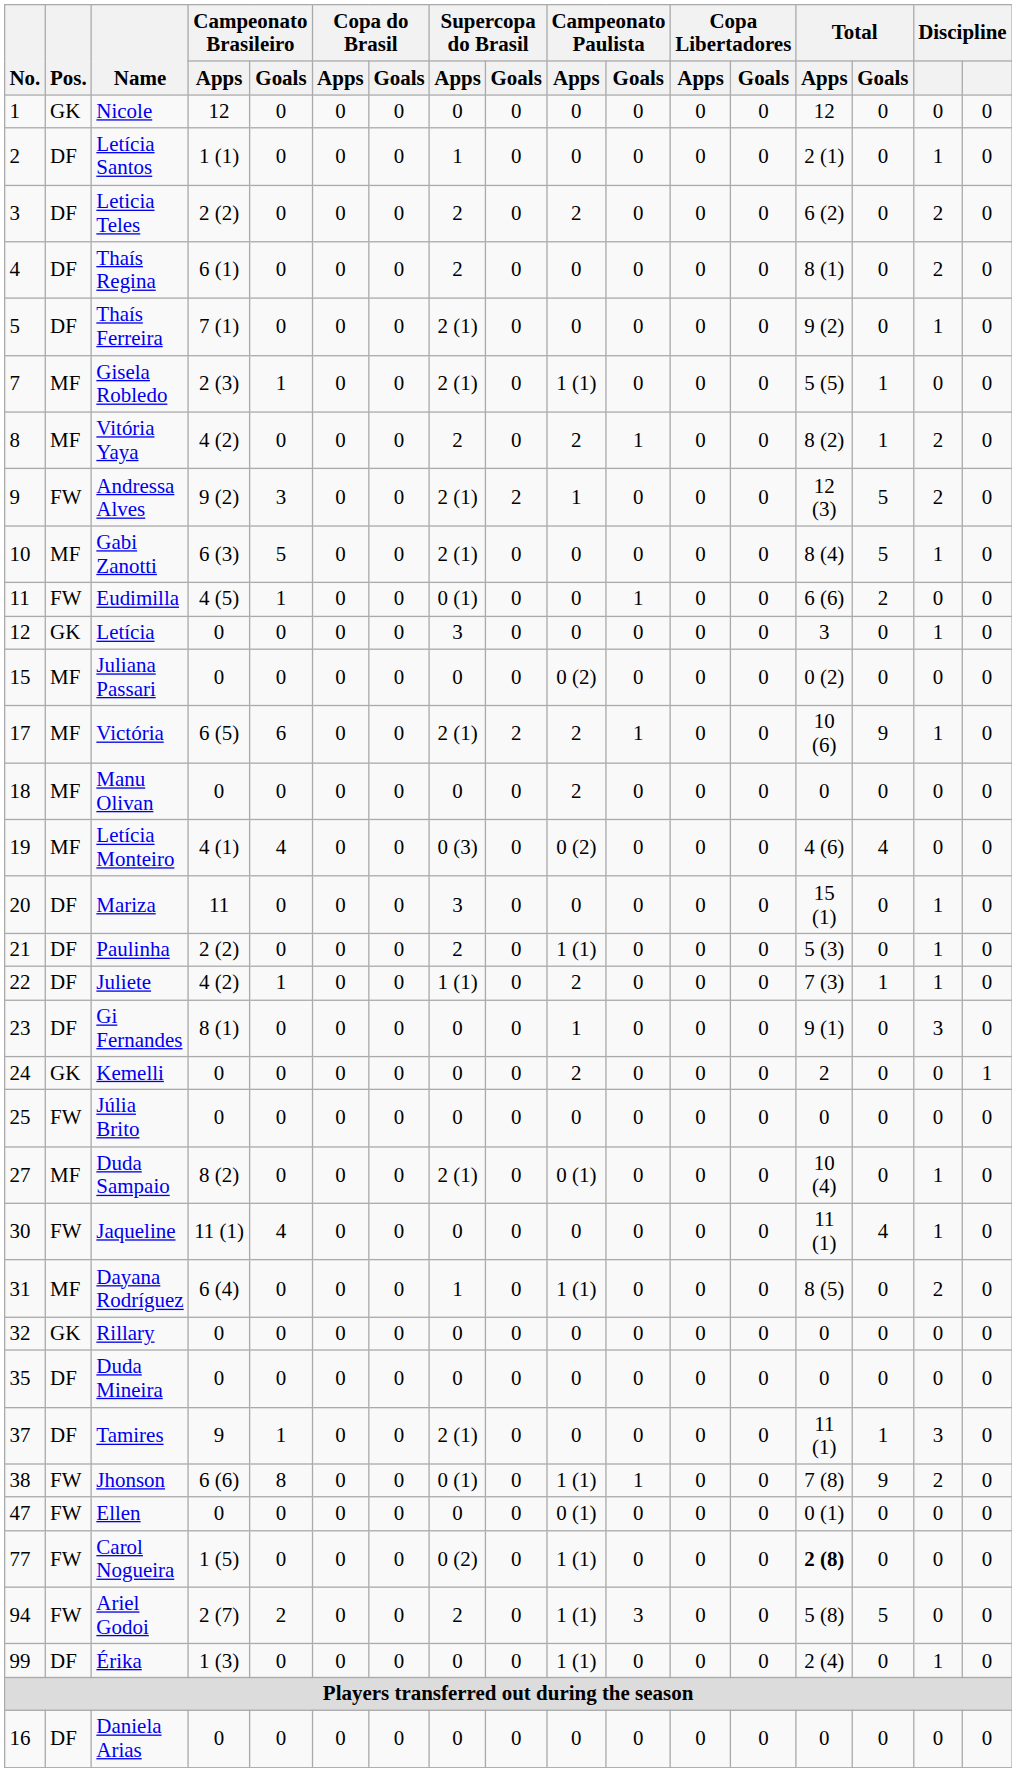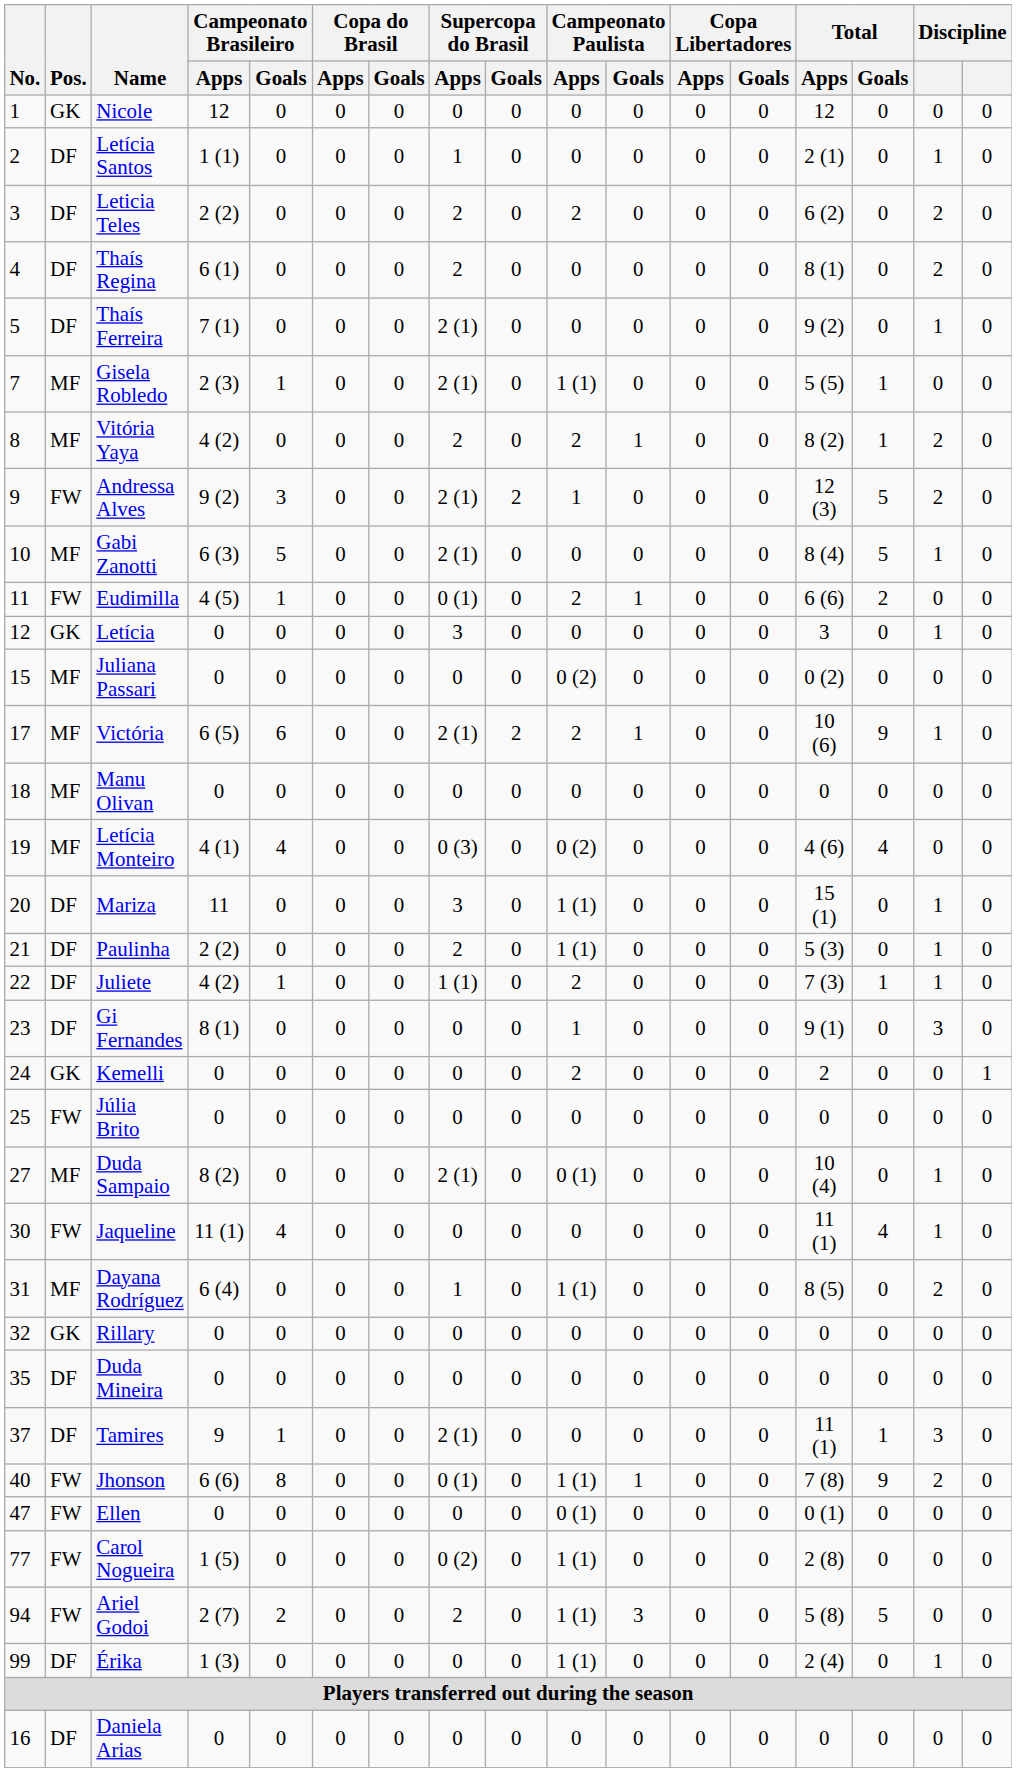Eudimilla | Campeonato Paulista / Apps: 0 -> 2
Manu Olivan | Campeonato Paulista / Apps: 2 -> 0
Mariza | Campeonato Paulista / Apps: 0 -> 1 (1)
Jhonson | No.: 38 -> 40
Carol Nogueira | Total / Apps: bold -> normal
